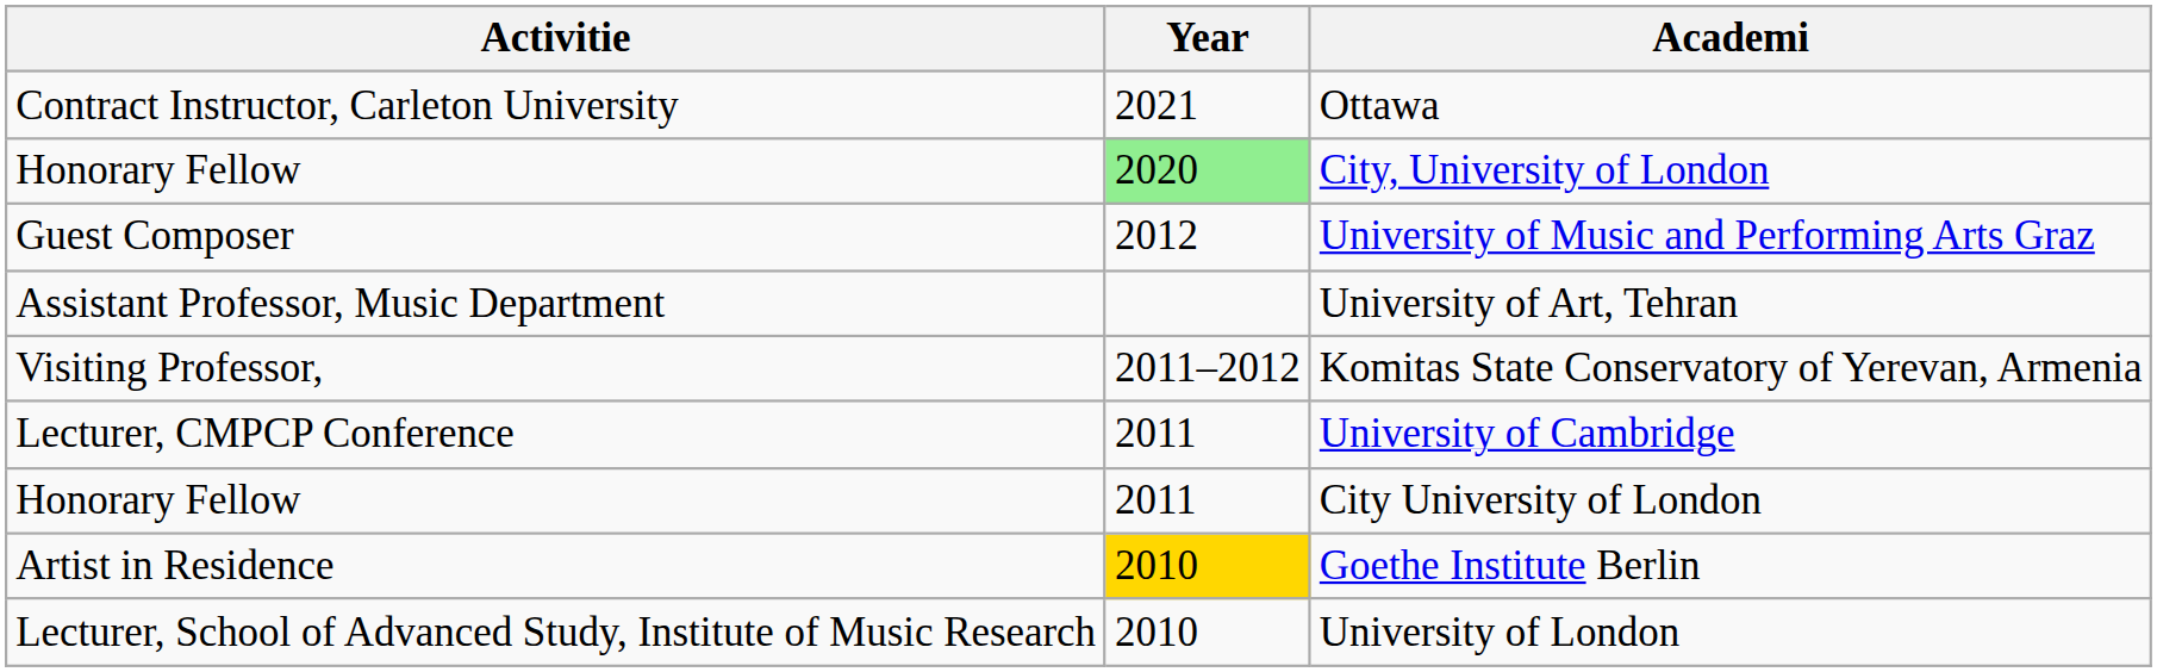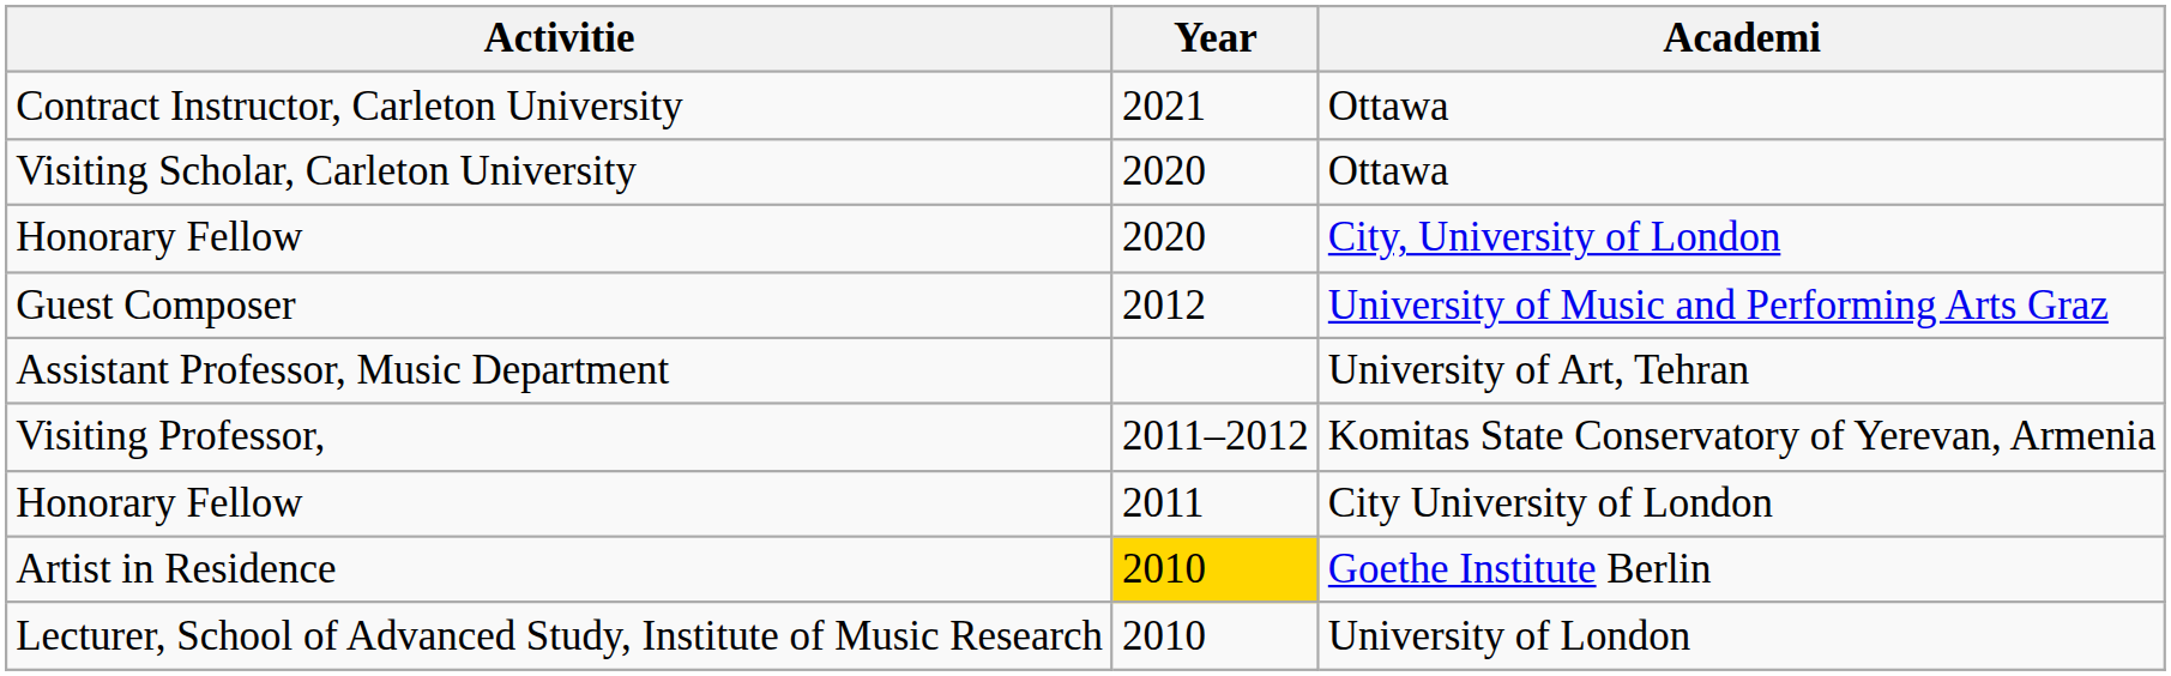+ row: Visiting Scholar, Carleton University | 2020 | Ottawa
Honorary Fellow / City, University of London | Year: lightgreen background -> no background
- row: Lecturer, CMPCP Conference | 2011 | University of Cambridge
